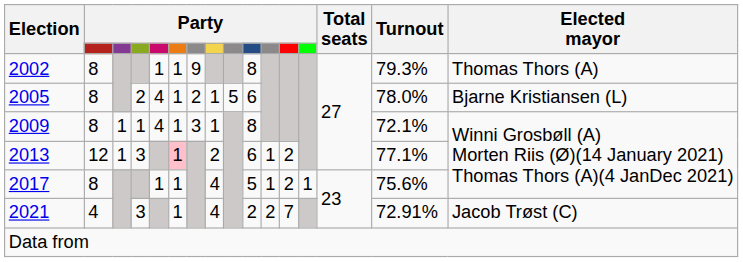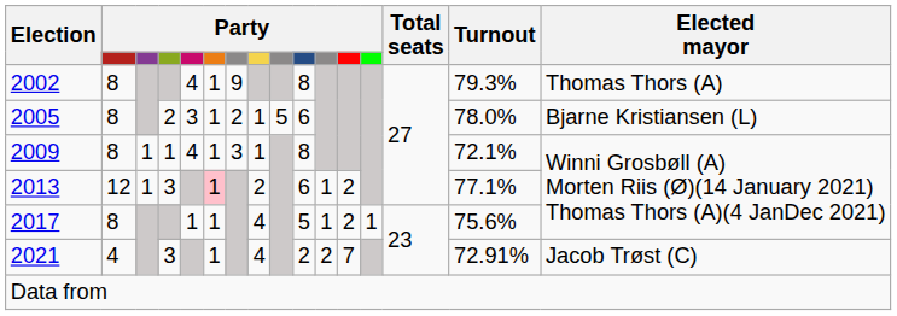2002 | column 5: 1 -> 4
2005 | column 5: 4 -> 3
